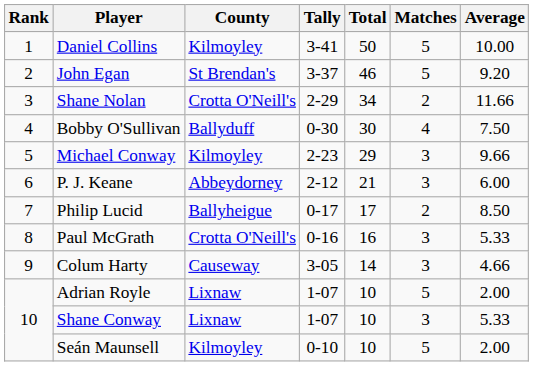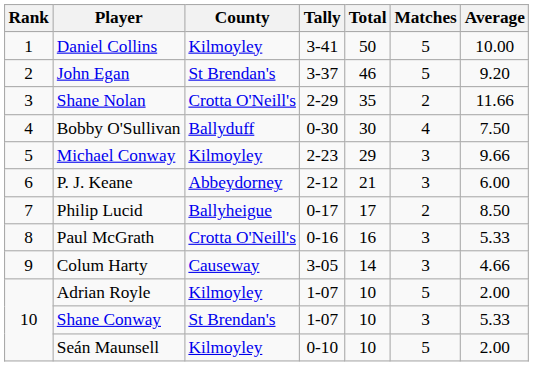Shane Nolan | Total: 34 -> 35
Adrian Royle | County: Lixnaw -> Kilmoyley
Shane Conway | County: Lixnaw -> St Brendan's
